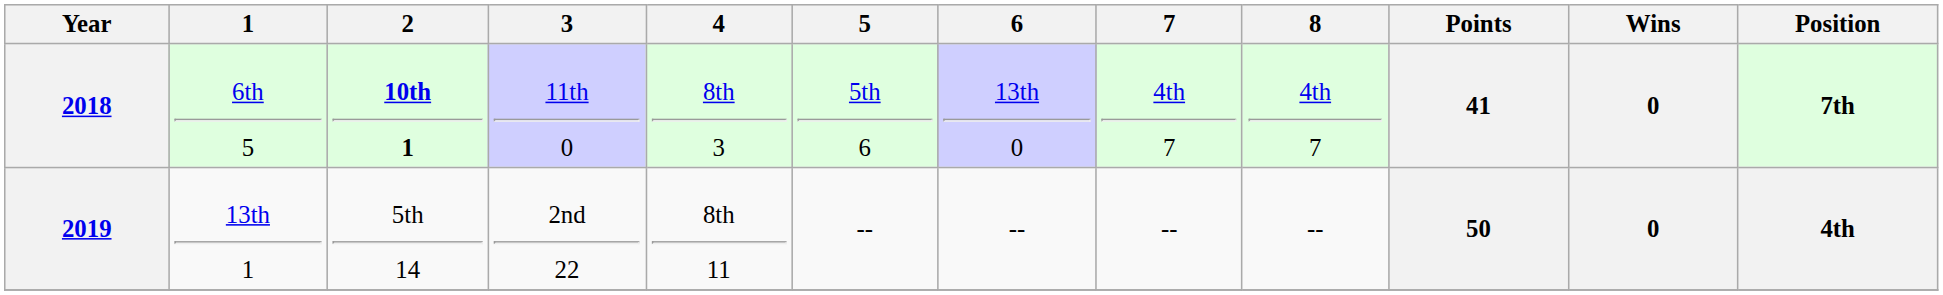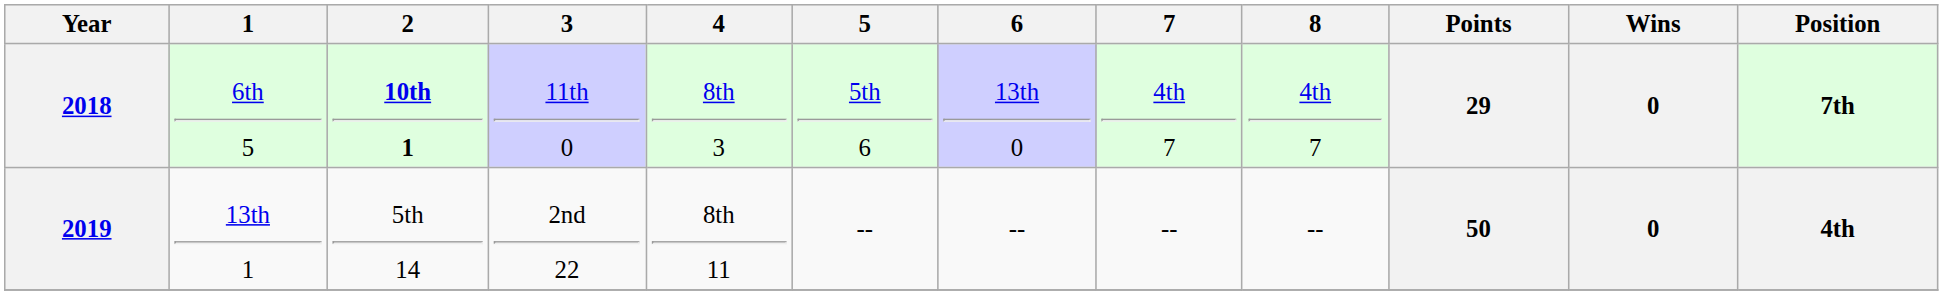2018 | Points: 41 -> 29
